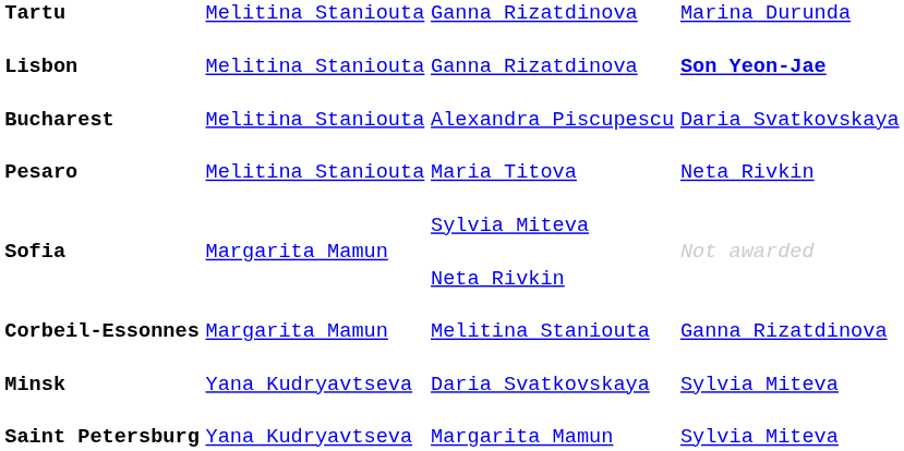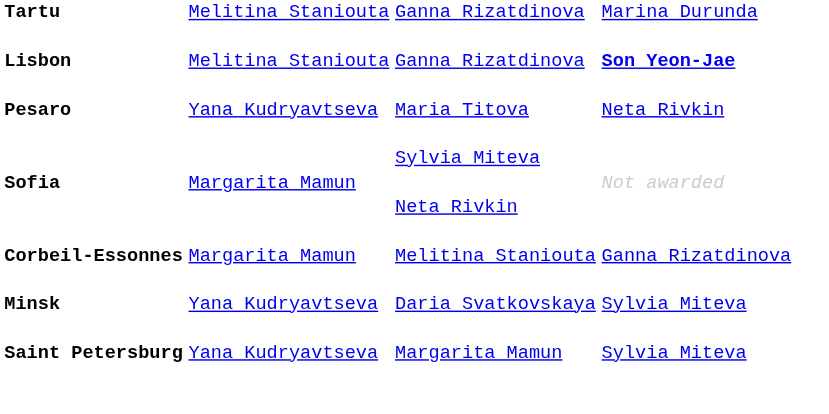- row: Bucharest | Melitina Staniouta | Alexandra Piscupescu | Daria Svatkovskaya
Maria Titova | column 2: Melitina Staniouta -> Yana Kudryavtseva
